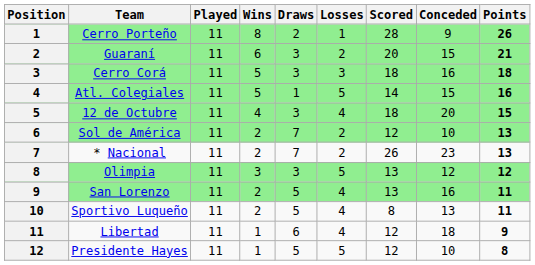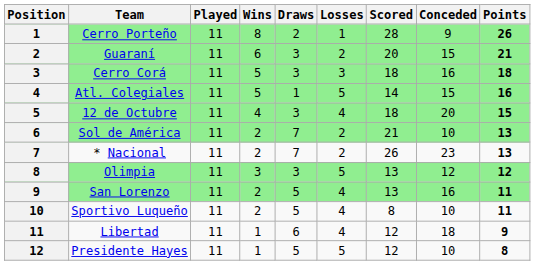Sol de América | Scored: 12 -> 21
Sportivo Luqueño | Conceded: 13 -> 10
